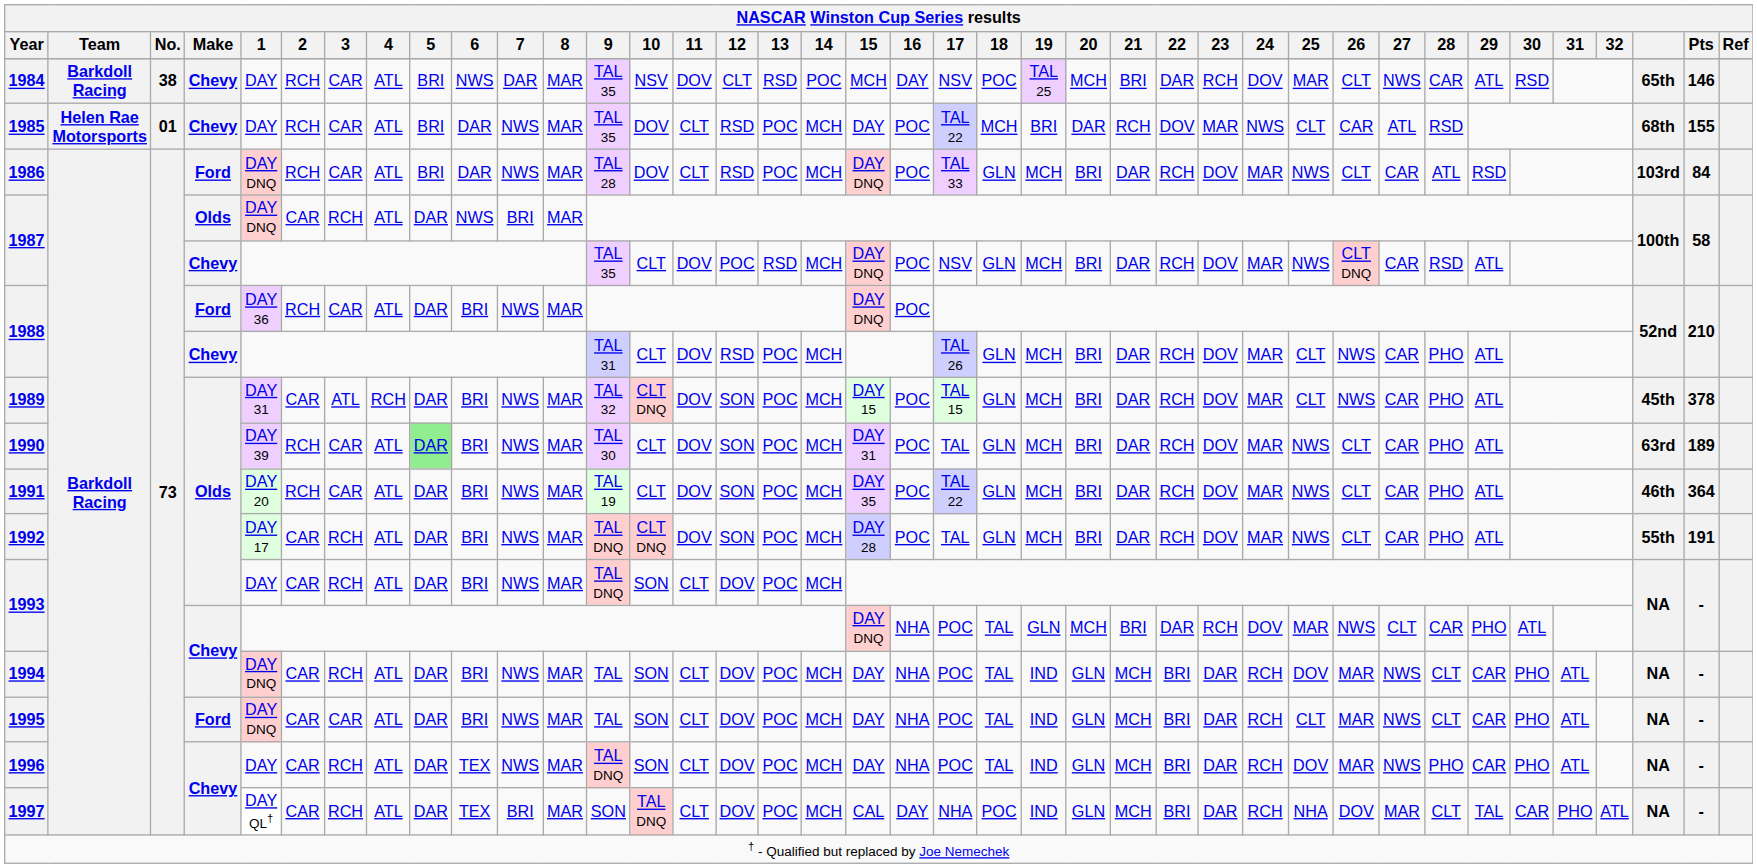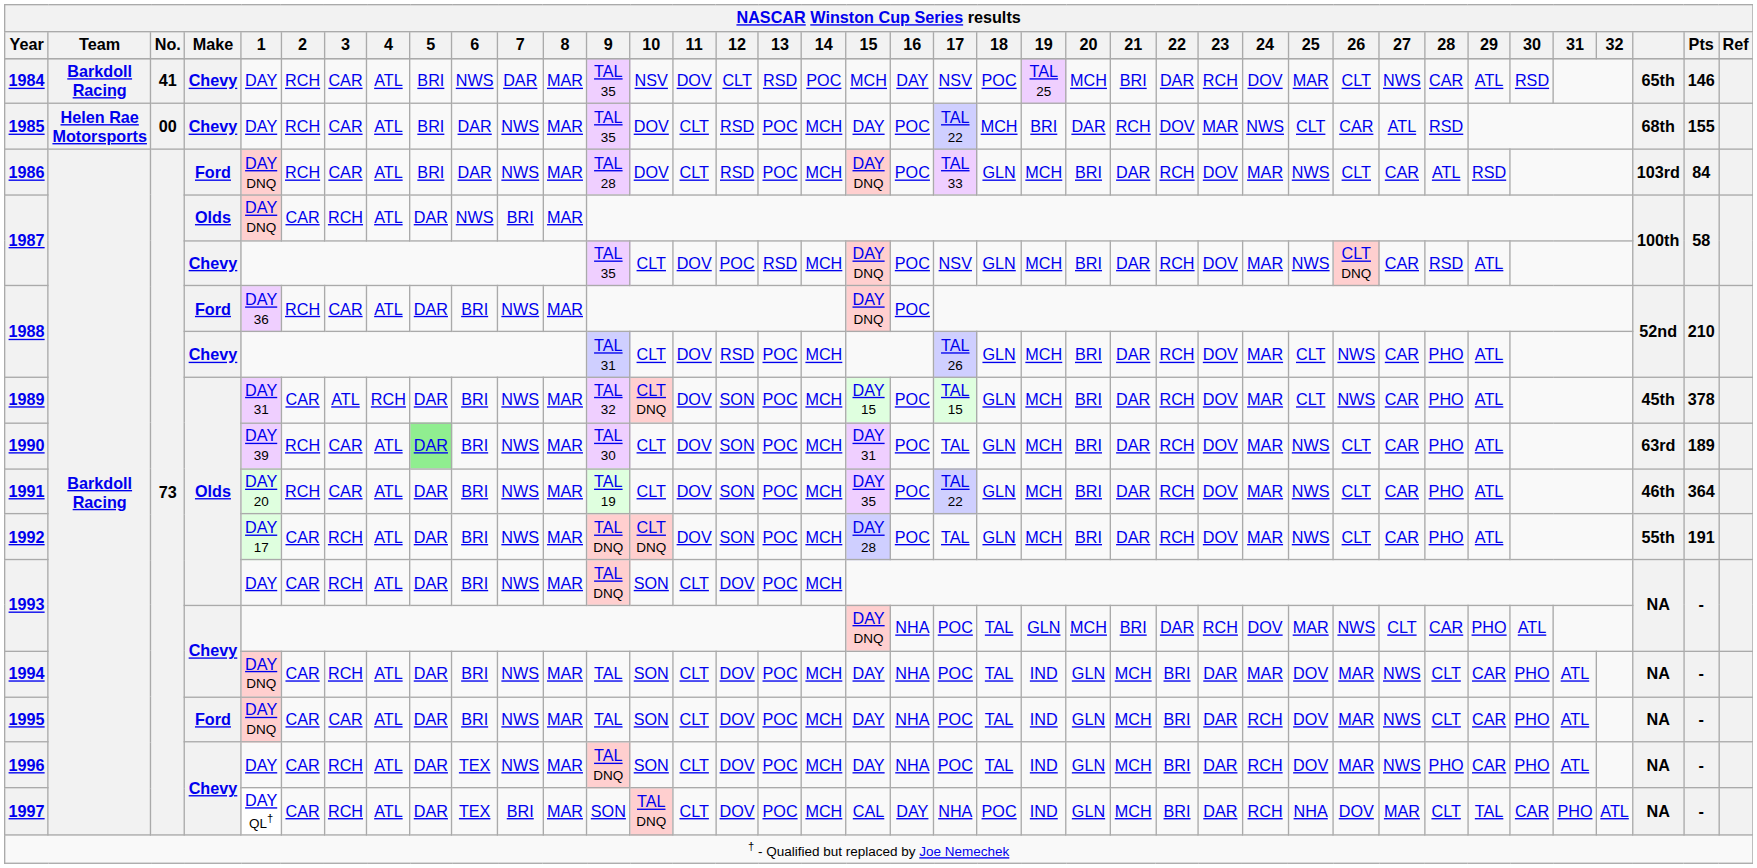1984 | No.: 38 -> 41
1985 | No.: 01 -> 00
1994 | 24: RCH -> MAR
1995 | 25: CLT -> DOV
